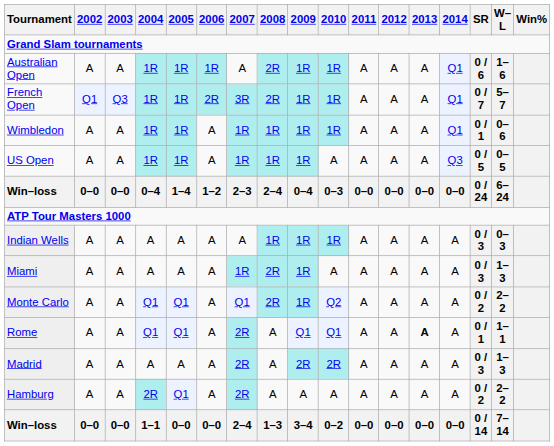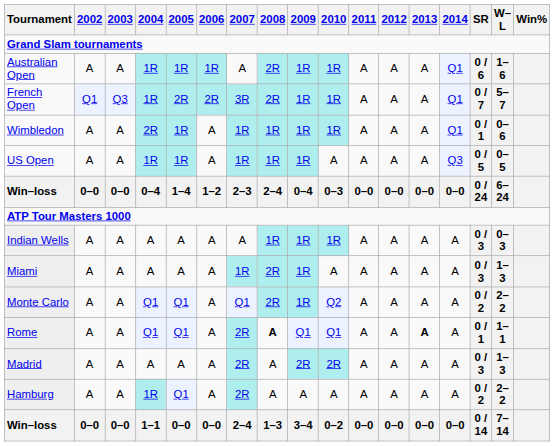French Open | 2005: 1R -> 2R
Wimbledon | 2004: 1R -> 2R
Rome | 2008: normal -> bold
Hamburg | 2004: 2R -> 1R
